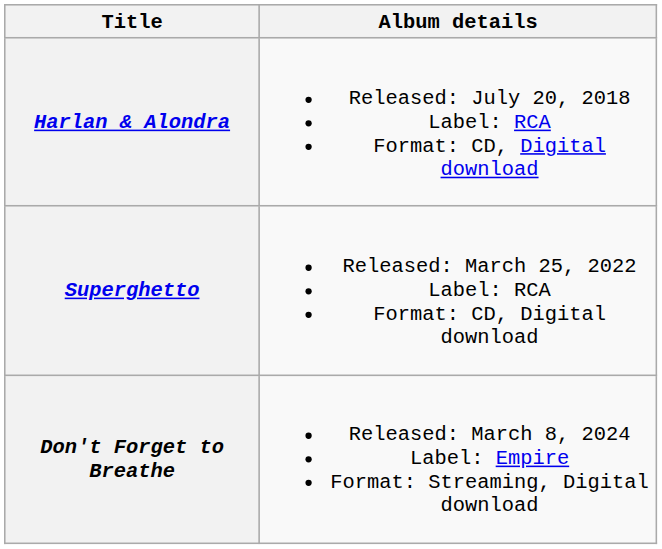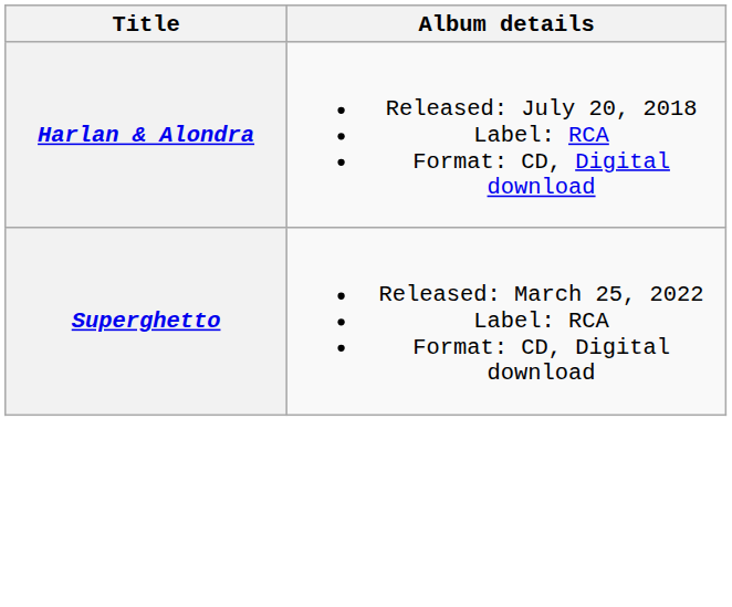- row: Don't Forget to Breathe | Released: March 8, 2024 Label: Empire Format: Streaming, Digital download
